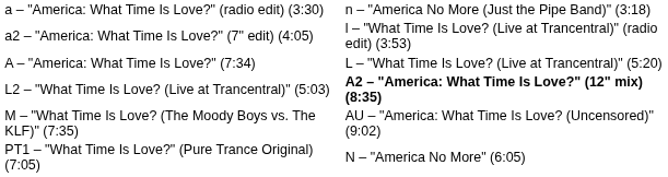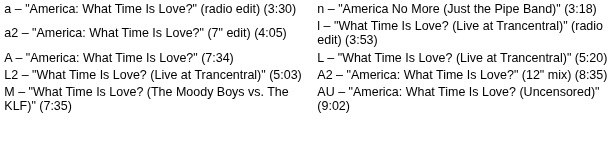L2 – "What Time Is Love? (Live at Trancentral)" (5:03) | column 2: bold -> normal
- row: PT1 – "What Time Is Love?" (Pure Trance Original) (7:05) | N – "America No More" (6:05)
